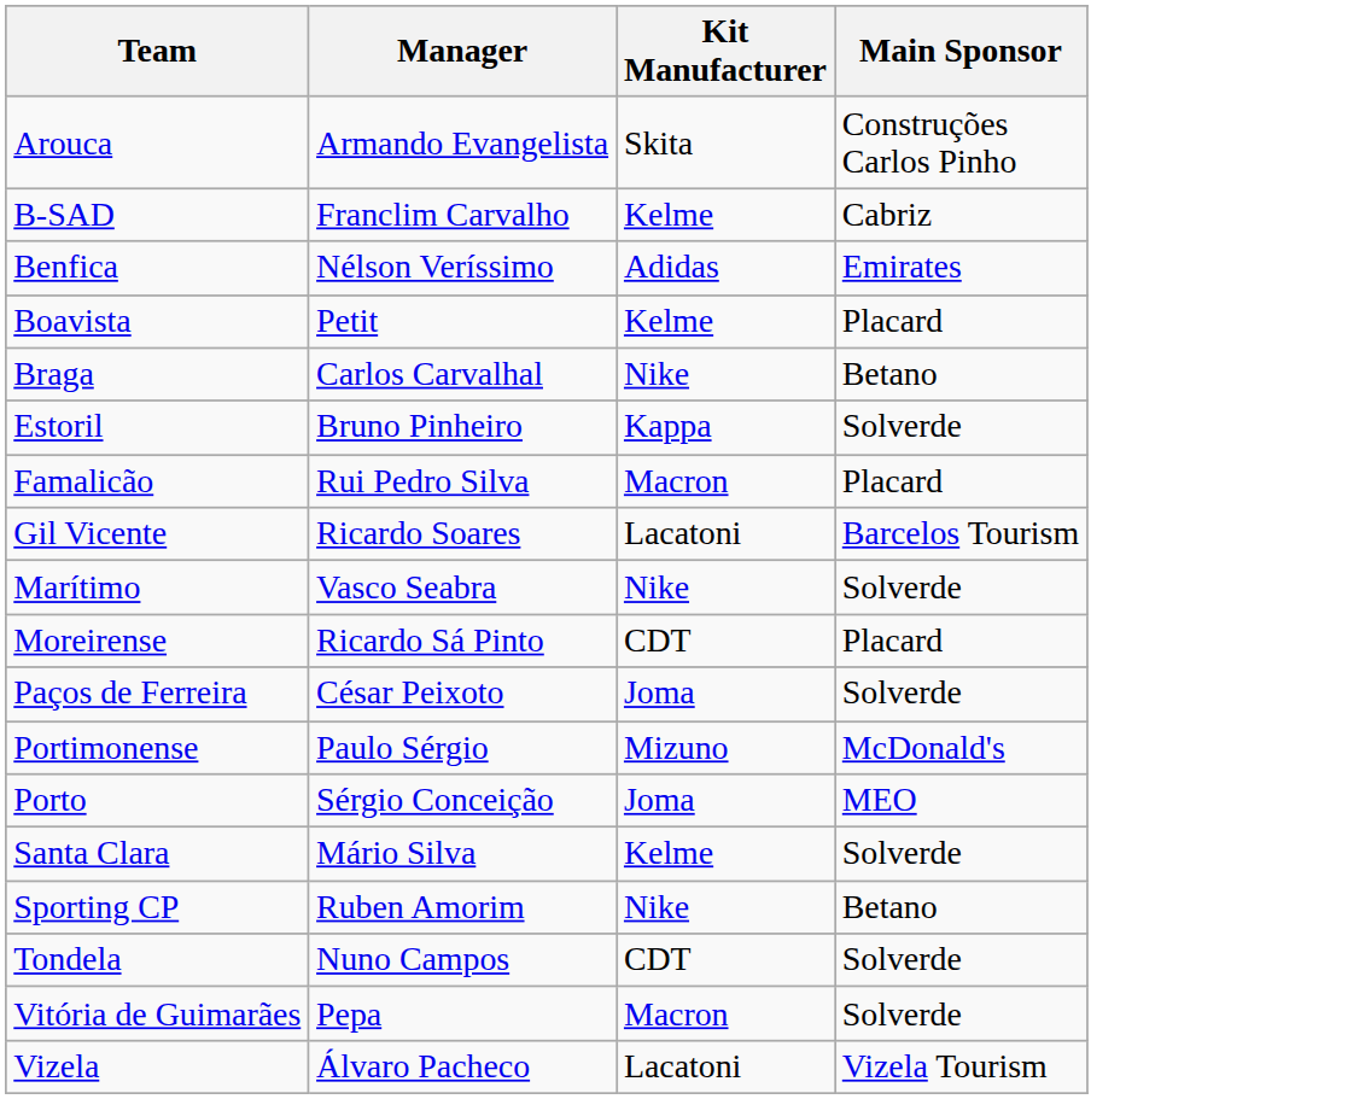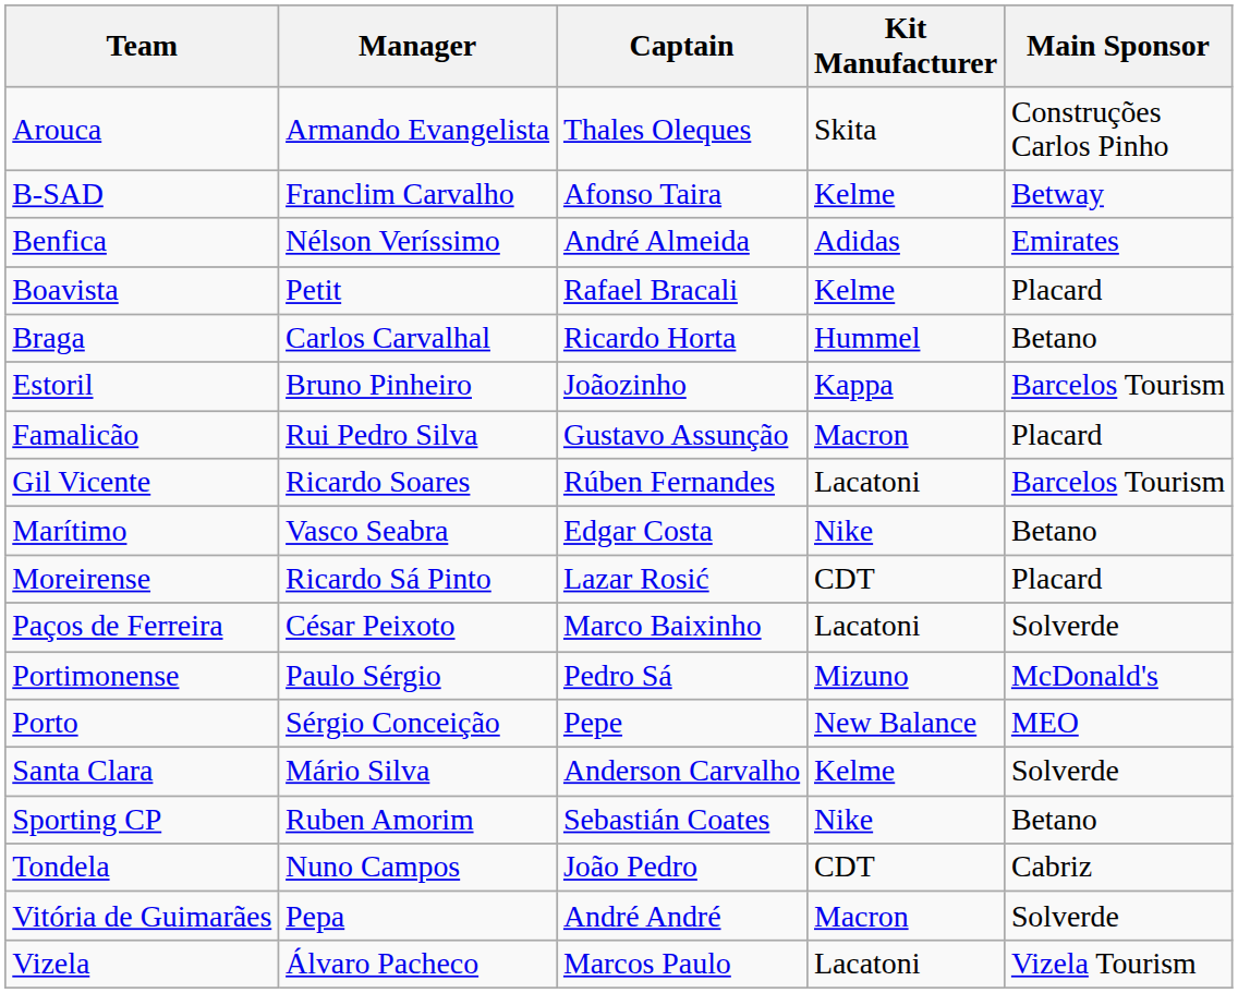+ column: Captain | Thales Oleques | Afonso Taira | André Almeida | Rafael Bracali | Ricardo Horta | Joãozinho | Gustavo Assunção | Rúben Fernandes | Edgar Costa | Lazar Rosić | Marco Baixinho | Pedro Sá | Pepe | Anderson Carvalho | Sebastián Coates | João Pedro | André André | Marcos Paulo
B-SAD | Main Sponsor: Cabriz -> Betway
Braga | Kit Manufacturer: Nike -> Hummel
Estoril | Main Sponsor: Solverde -> Barcelos Tourism
Marítimo | Main Sponsor: Solverde -> Betano
Paços de Ferreira | Kit Manufacturer: Joma -> Lacatoni
Porto | Kit Manufacturer: Joma -> New Balance
Tondela | Main Sponsor: Solverde -> Cabriz
